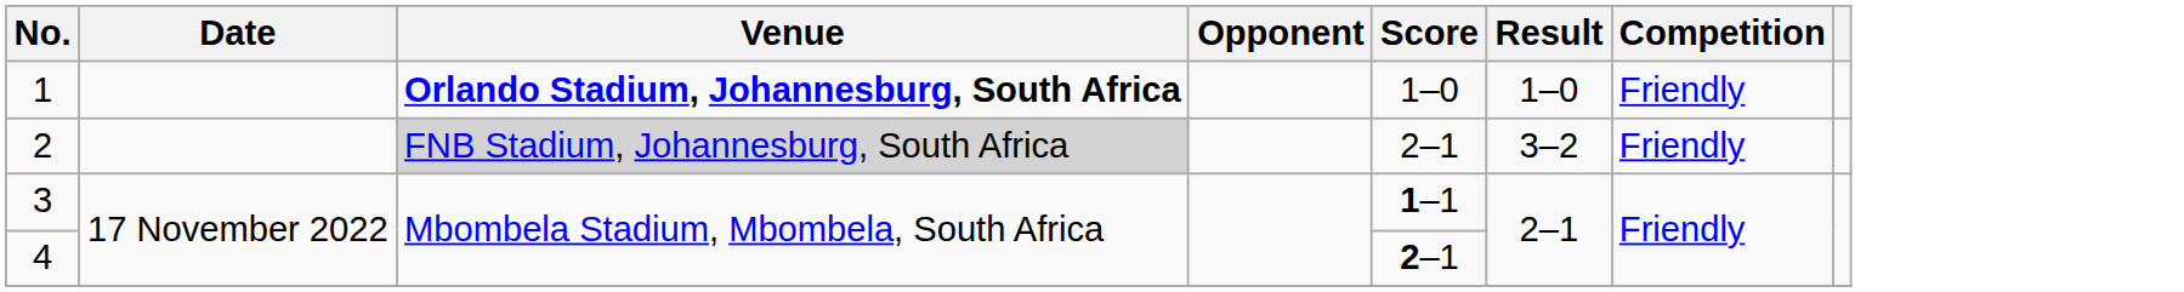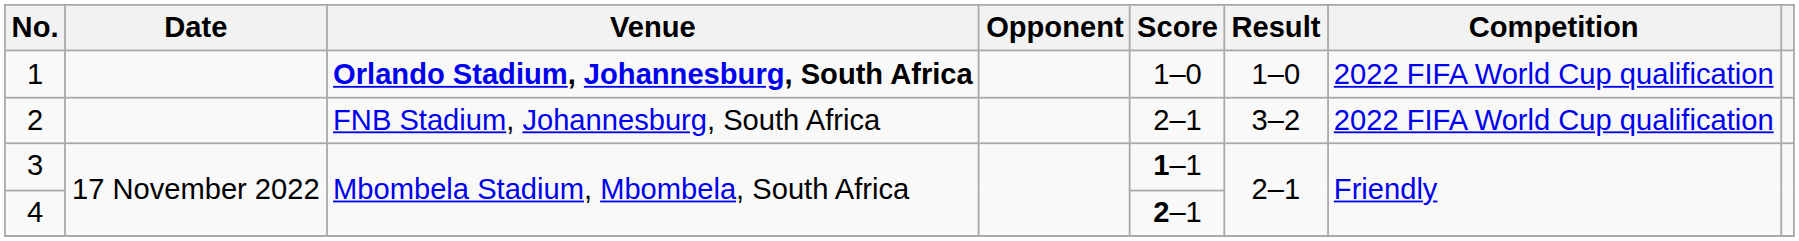1 | Competition: Friendly -> 2022 FIFA World Cup qualification
2 | Venue: lightgrey background -> no background
2 | Competition: Friendly -> 2022 FIFA World Cup qualification
